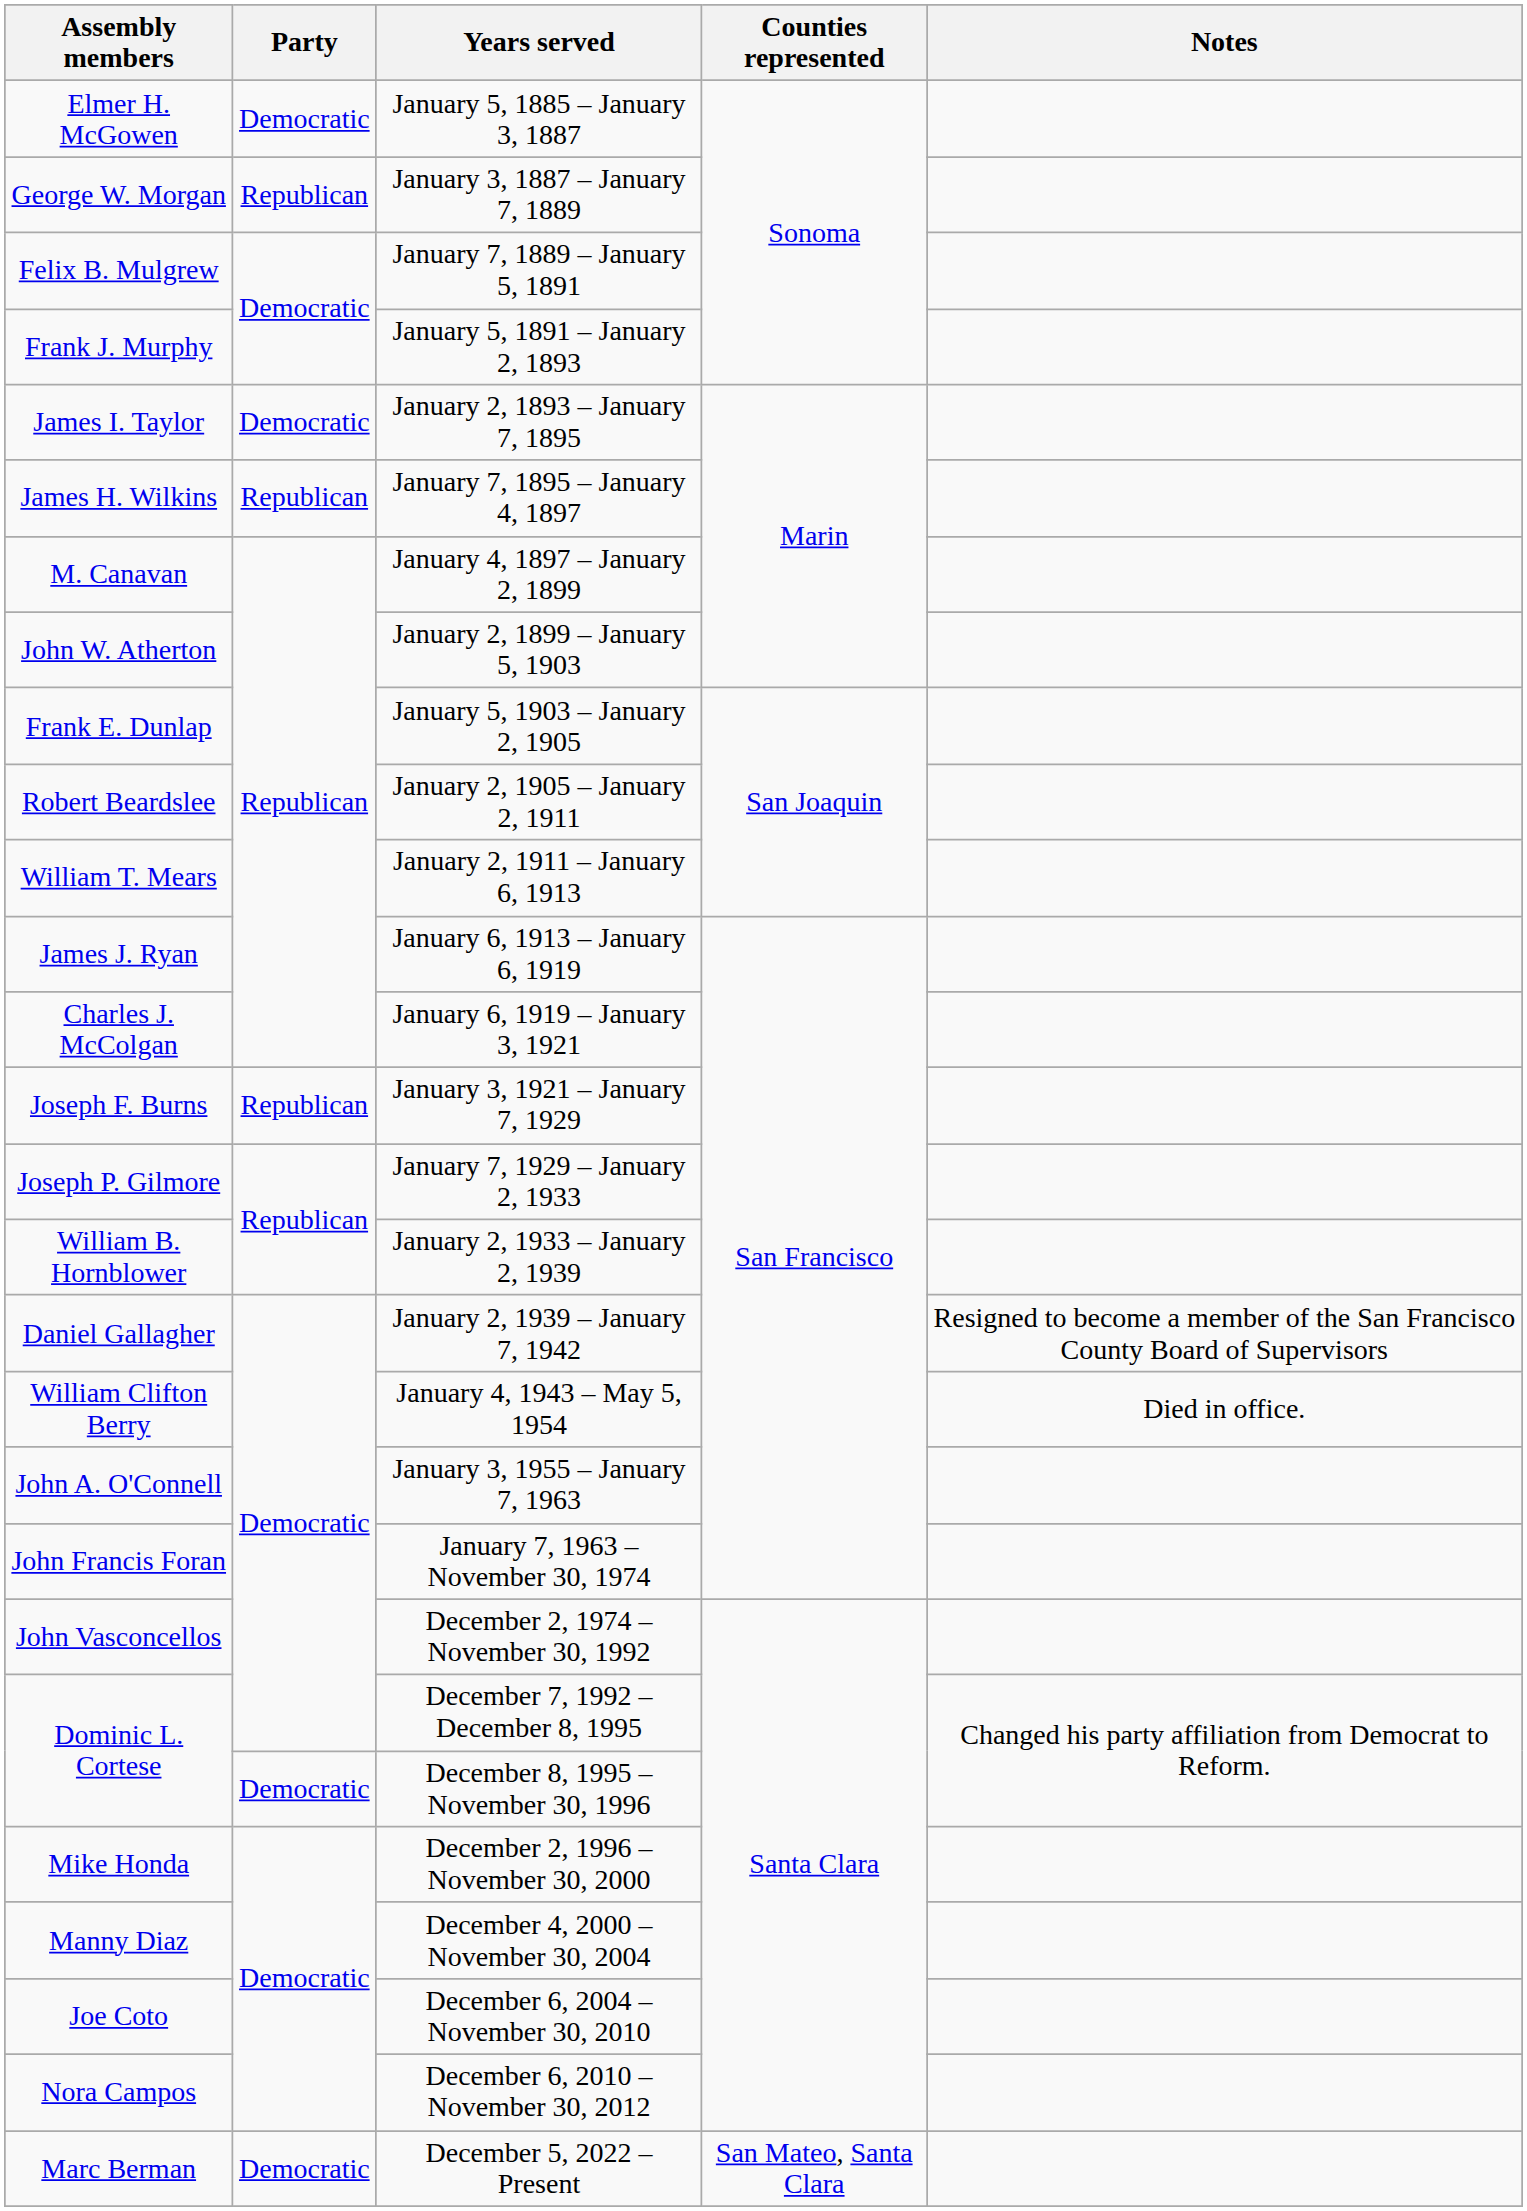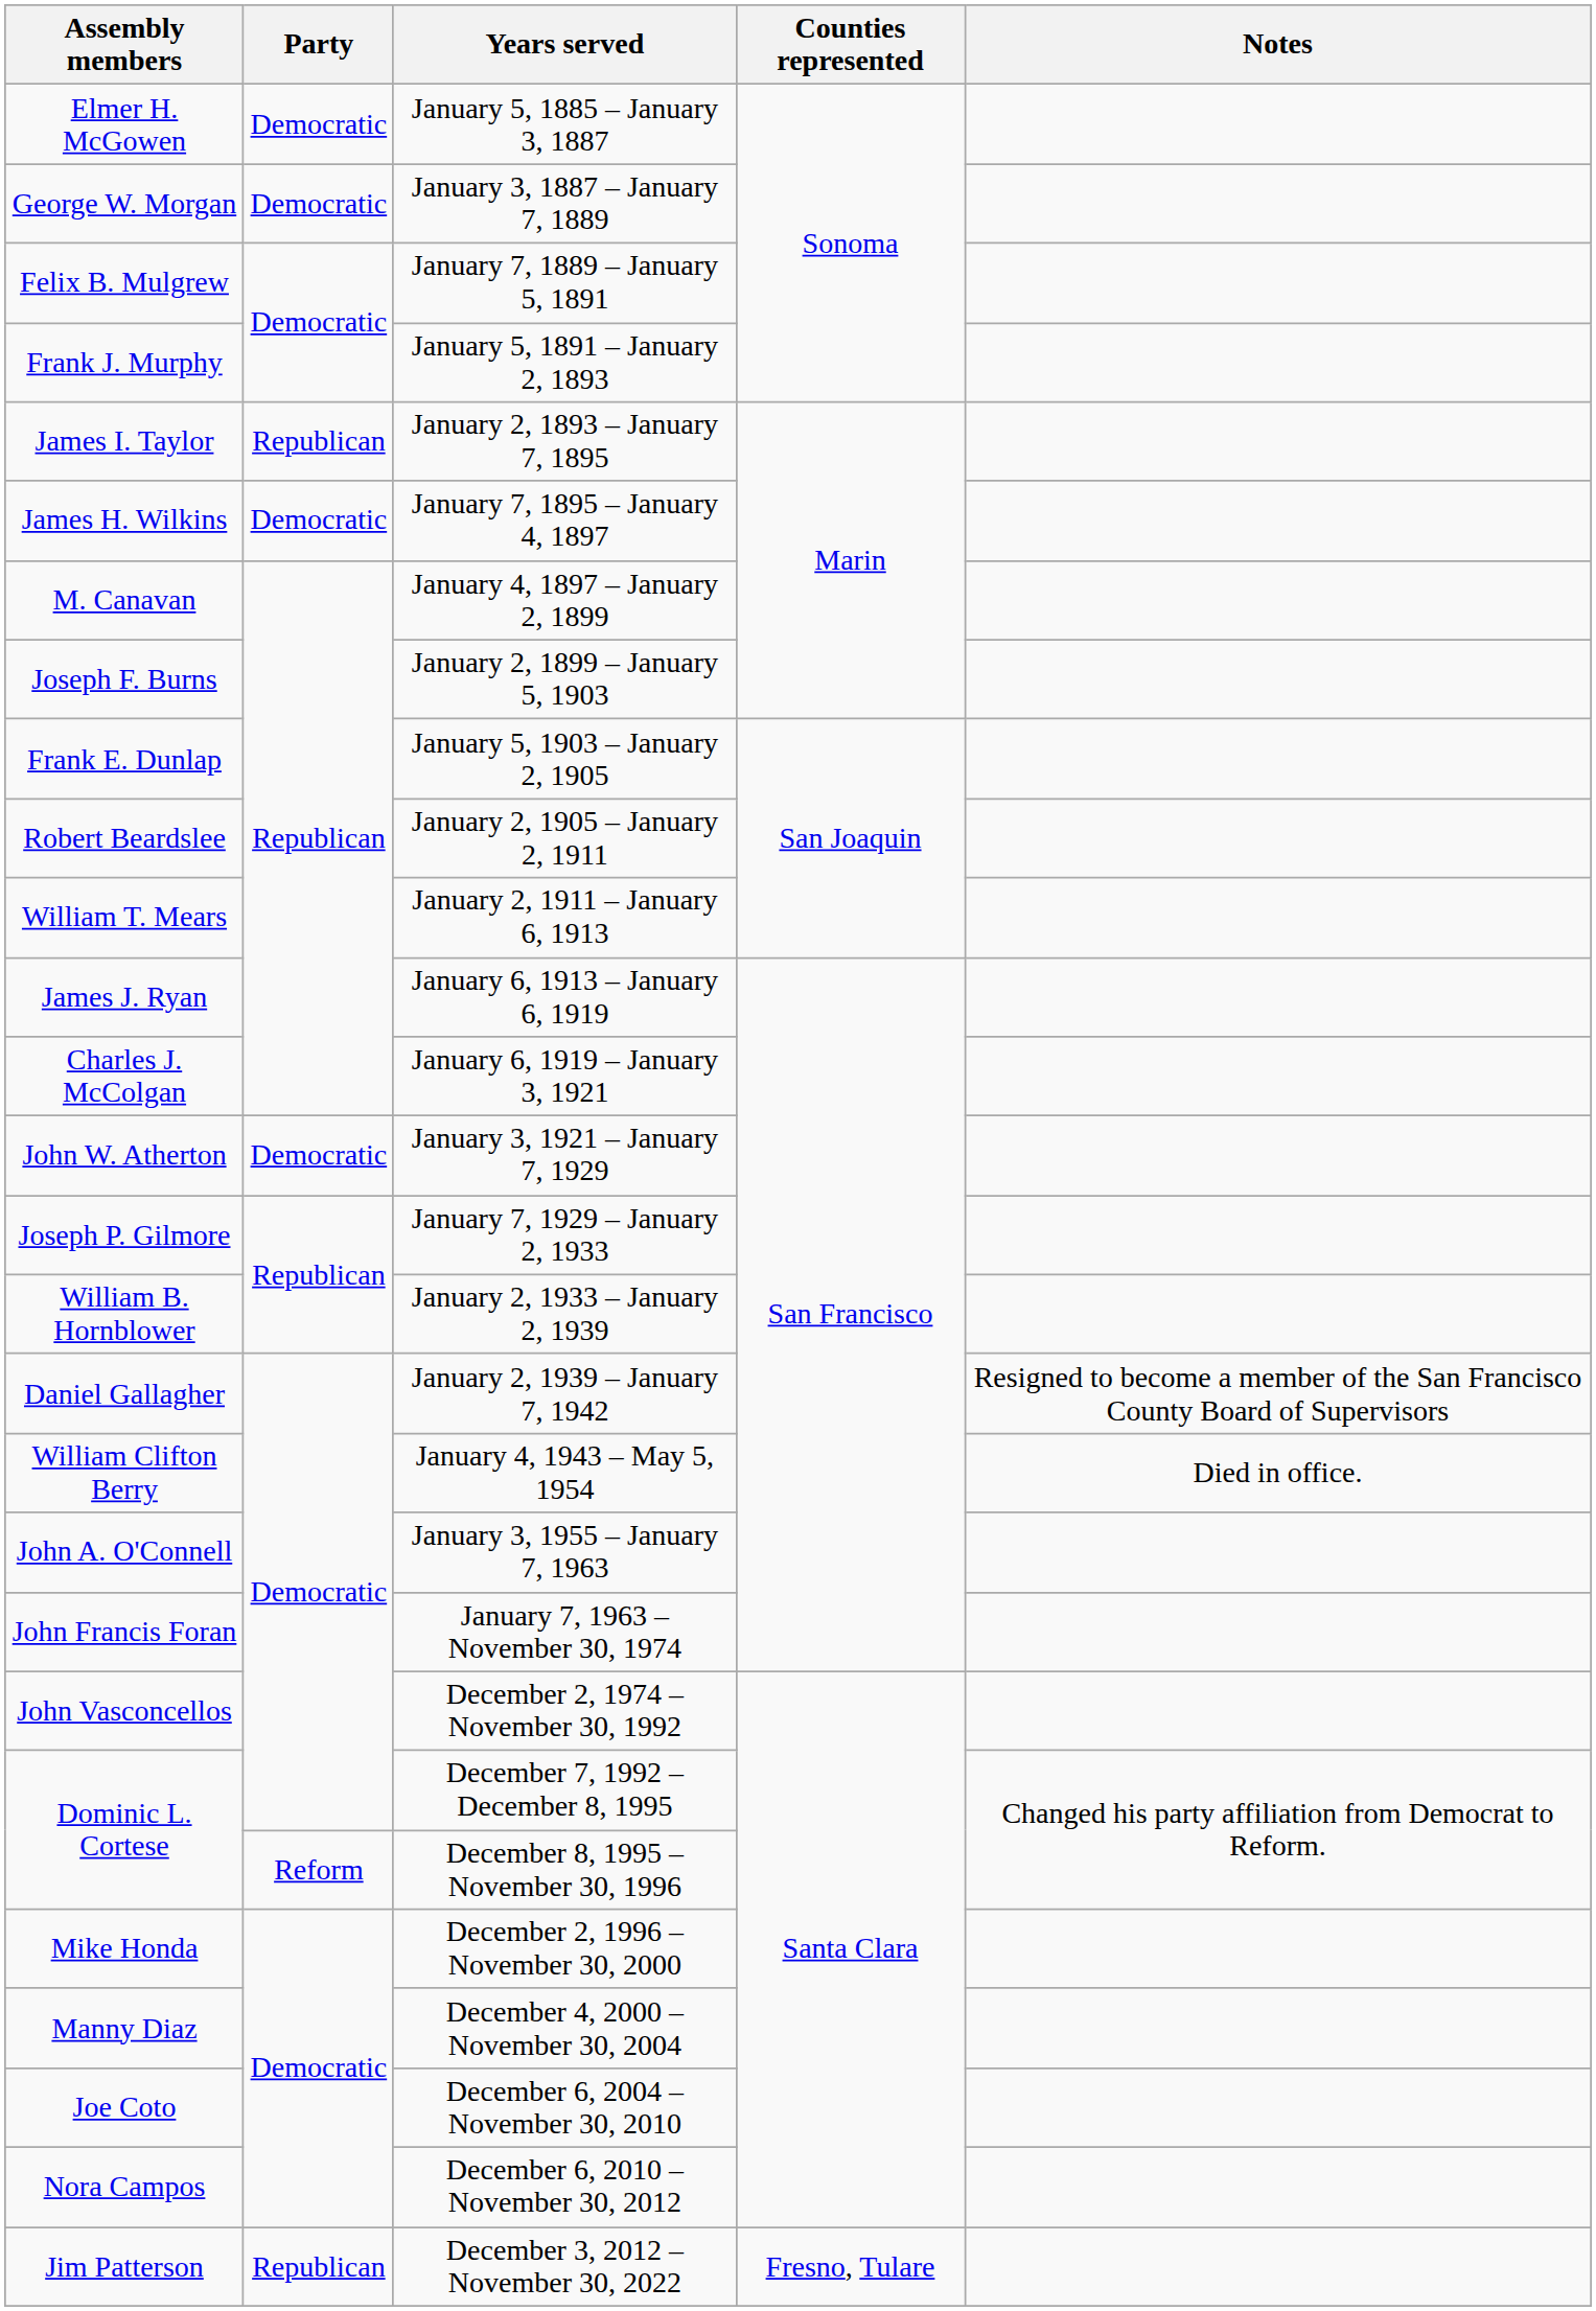January 3, 1887 – January 7, 1889 | Party: Republican -> Democratic
January 2, 1893 – January 7, 1895 | Party: Democratic -> Republican
January 7, 1895 – January 4, 1897 | Party: Republican -> Democratic
January 2, 1899 – January 5, 1903 | Assembly members: John W. Atherton -> Joseph F. Burns
January 3, 1921 – January 7, 1929 | Assembly members: Joseph F. Burns -> John W. Atherton
January 3, 1921 – January 7, 1929 | Party: Republican -> Democratic
December 8, 1995 – November 30, 1996 | Party: Democratic -> Reform
+ row: Jim Patterson | Republican | December 3, 2012 – November 30, 2022 | Fresno, Tulare
- row: Marc Berman | Democratic | December 5, 2022 – Present | San Mateo, Santa Clara
